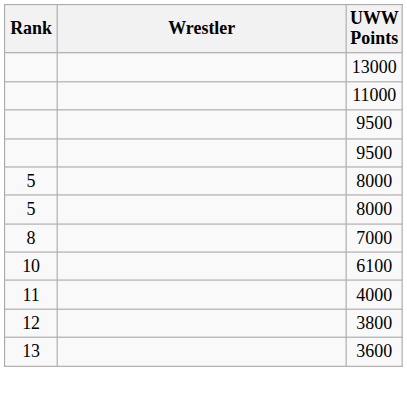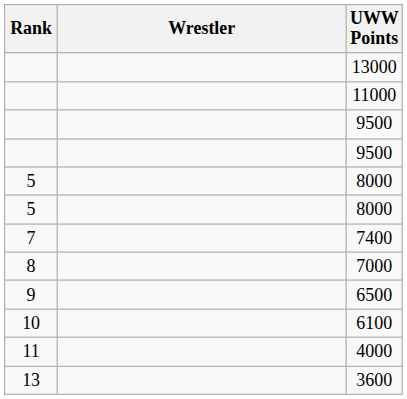+ row: 7 | 7400
+ row: 9 | 6500
- row: 12 | 3800
